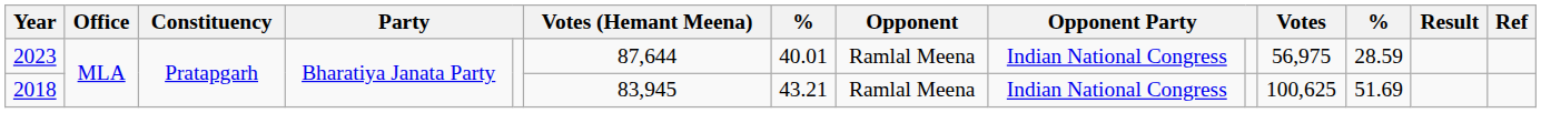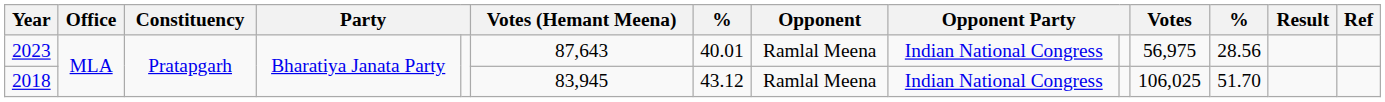2023 | Votes (Hemant Meena): 87,644 -> 87,643
2023 | column 12: 28.59 -> 28.56
2018 | column 7: 43.21 -> 43.12
2018 | Votes: 100,625 -> 106,025
2018 | column 12: 51.69 -> 51.70
